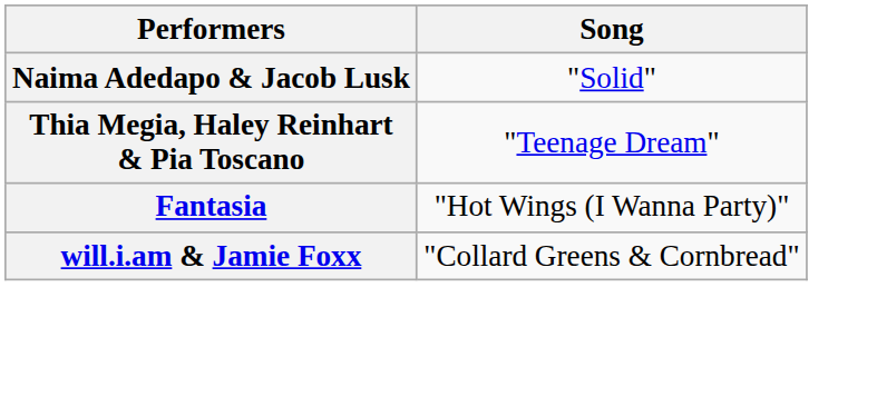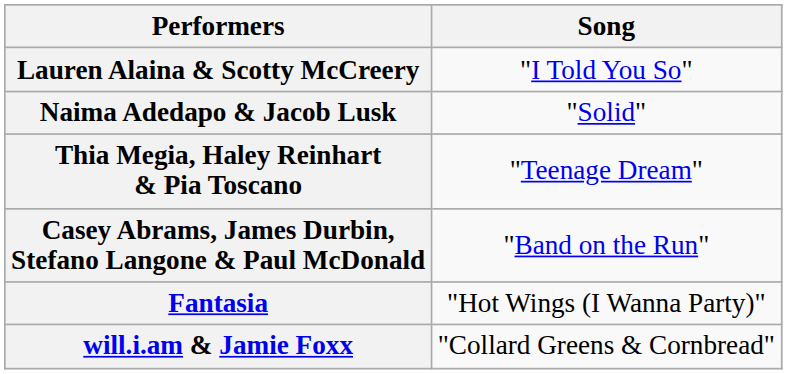+ row: Lauren Alaina & Scotty McCreery | "I Told You So"
+ row: Casey Abrams, James Durbin, Stefano Langone & Paul McDonald | "Band on the Run"
